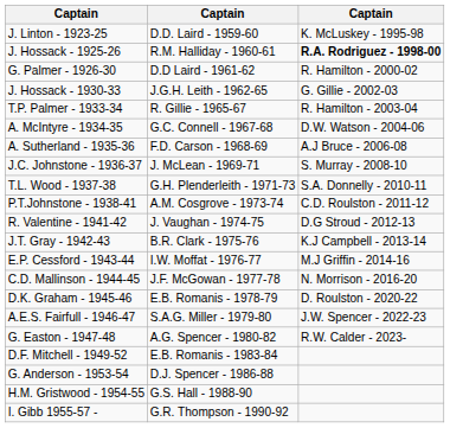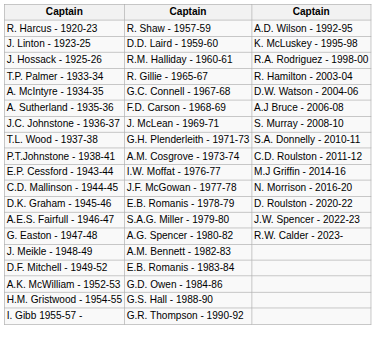+ row: R. Harcus - 1920-23 | R. Shaw - 1957-59 | A.D. Wilson - 1992-95
J. Hossack - 1925-26 | column 3: bold -> normal
- row: G. Palmer - 1926-30 | D.D Laird - 1961-62 | R. Hamilton - 2000-02
- row: J. Hossack - 1930-33 | J.G.H. Leith - 1962-65 | G. Gillie - 2002-03
- row: R. Valentine - 1941-42 | J. Vaughan - 1974-75 | D.G Stroud - 2012-13
- row: J.T. Gray - 1942-43 | B.R. Clark - 1975-76 | K.J Campbell - 2013-14
+ row: J. Meikle - 1948-49 | A.M. Bennett - 1982-83
+ row: A.K. McWilliam - 1952-53 | G.D. Owen - 1984-86
- row: G. Anderson - 1953-54 | D.J. Spencer - 1986-88
